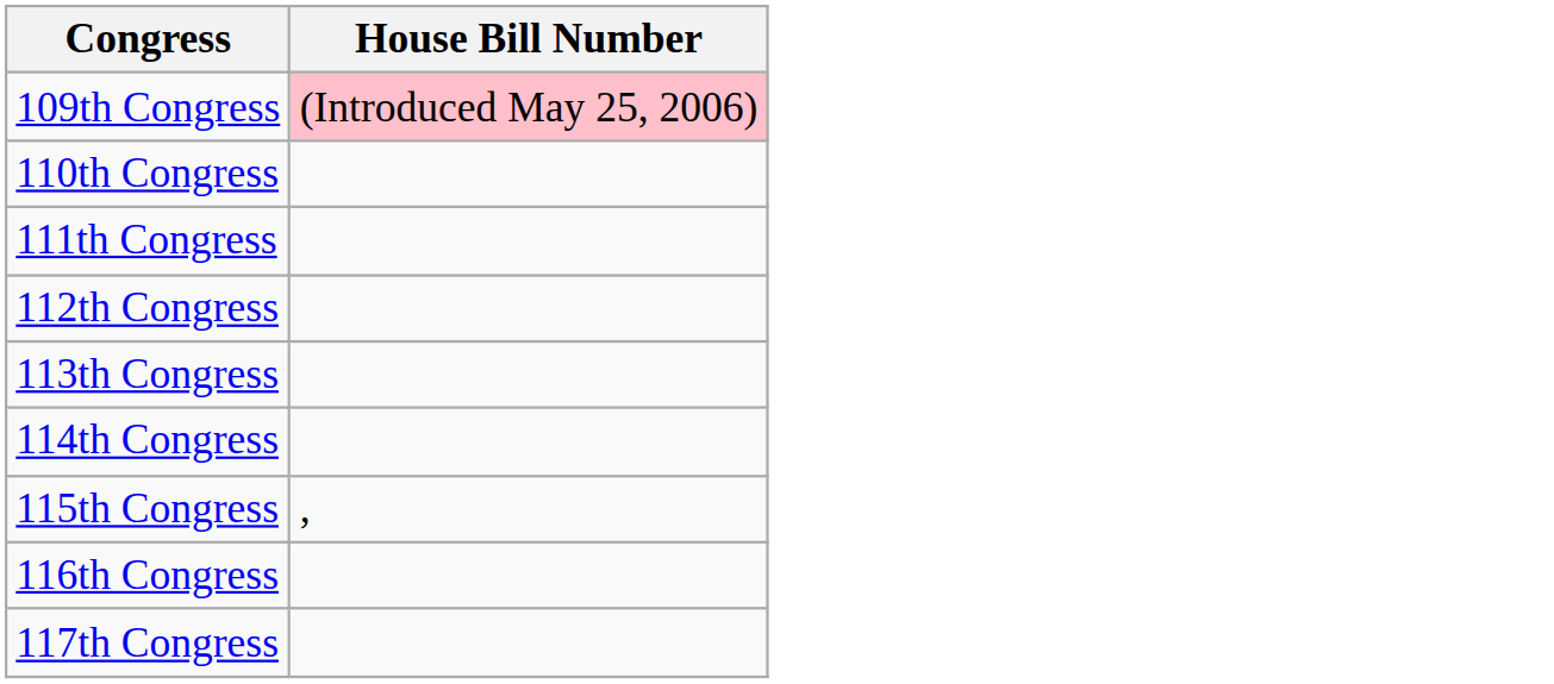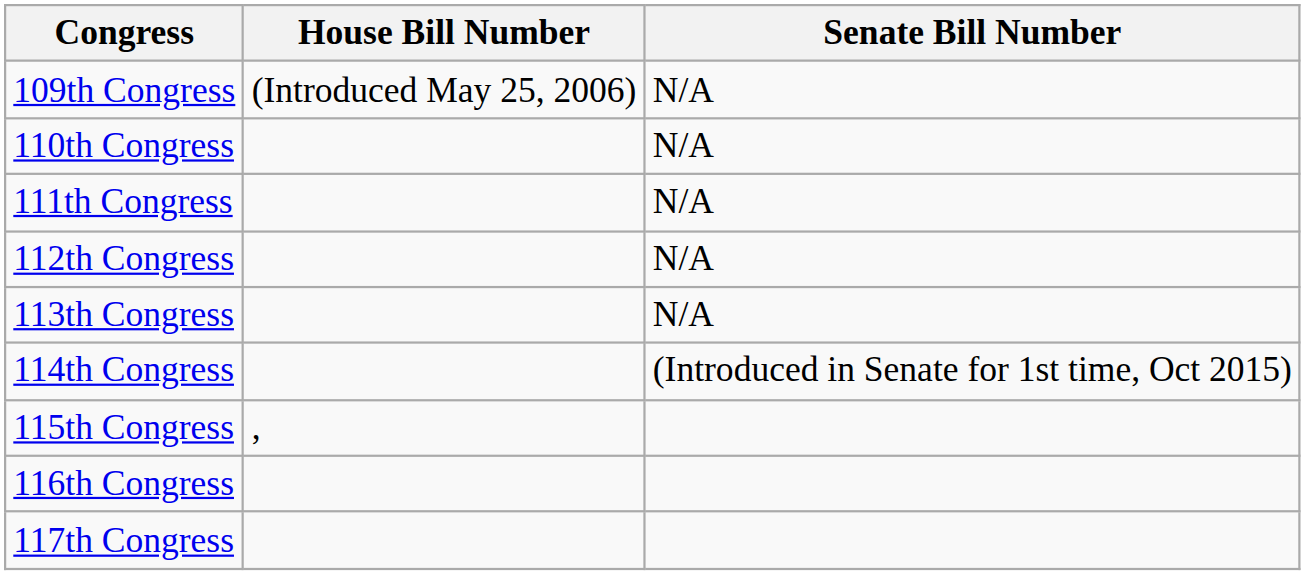+ column: Senate Bill Number | N/A | N/A | N/A | N/A | N/A | (Introduced in Senate for 1st time, Oct 2015)
109th Congress | House Bill Number: pink background -> no background
